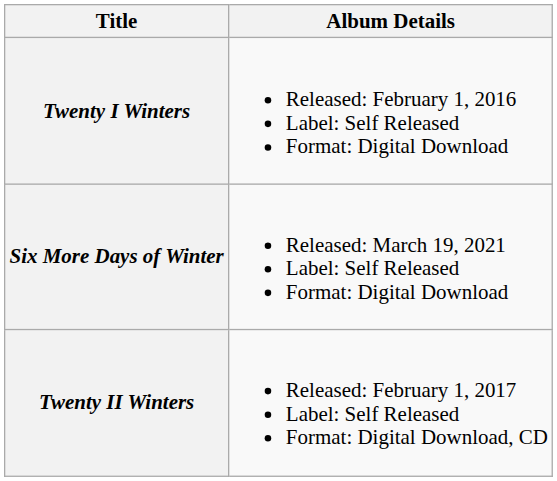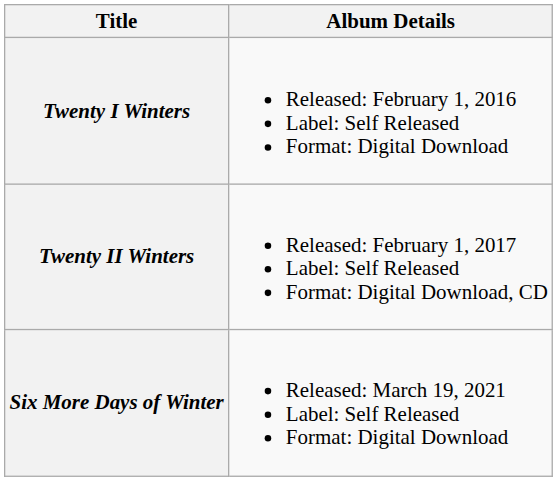rows swapped: Twenty II Winters <-> Six More Days of Winter
